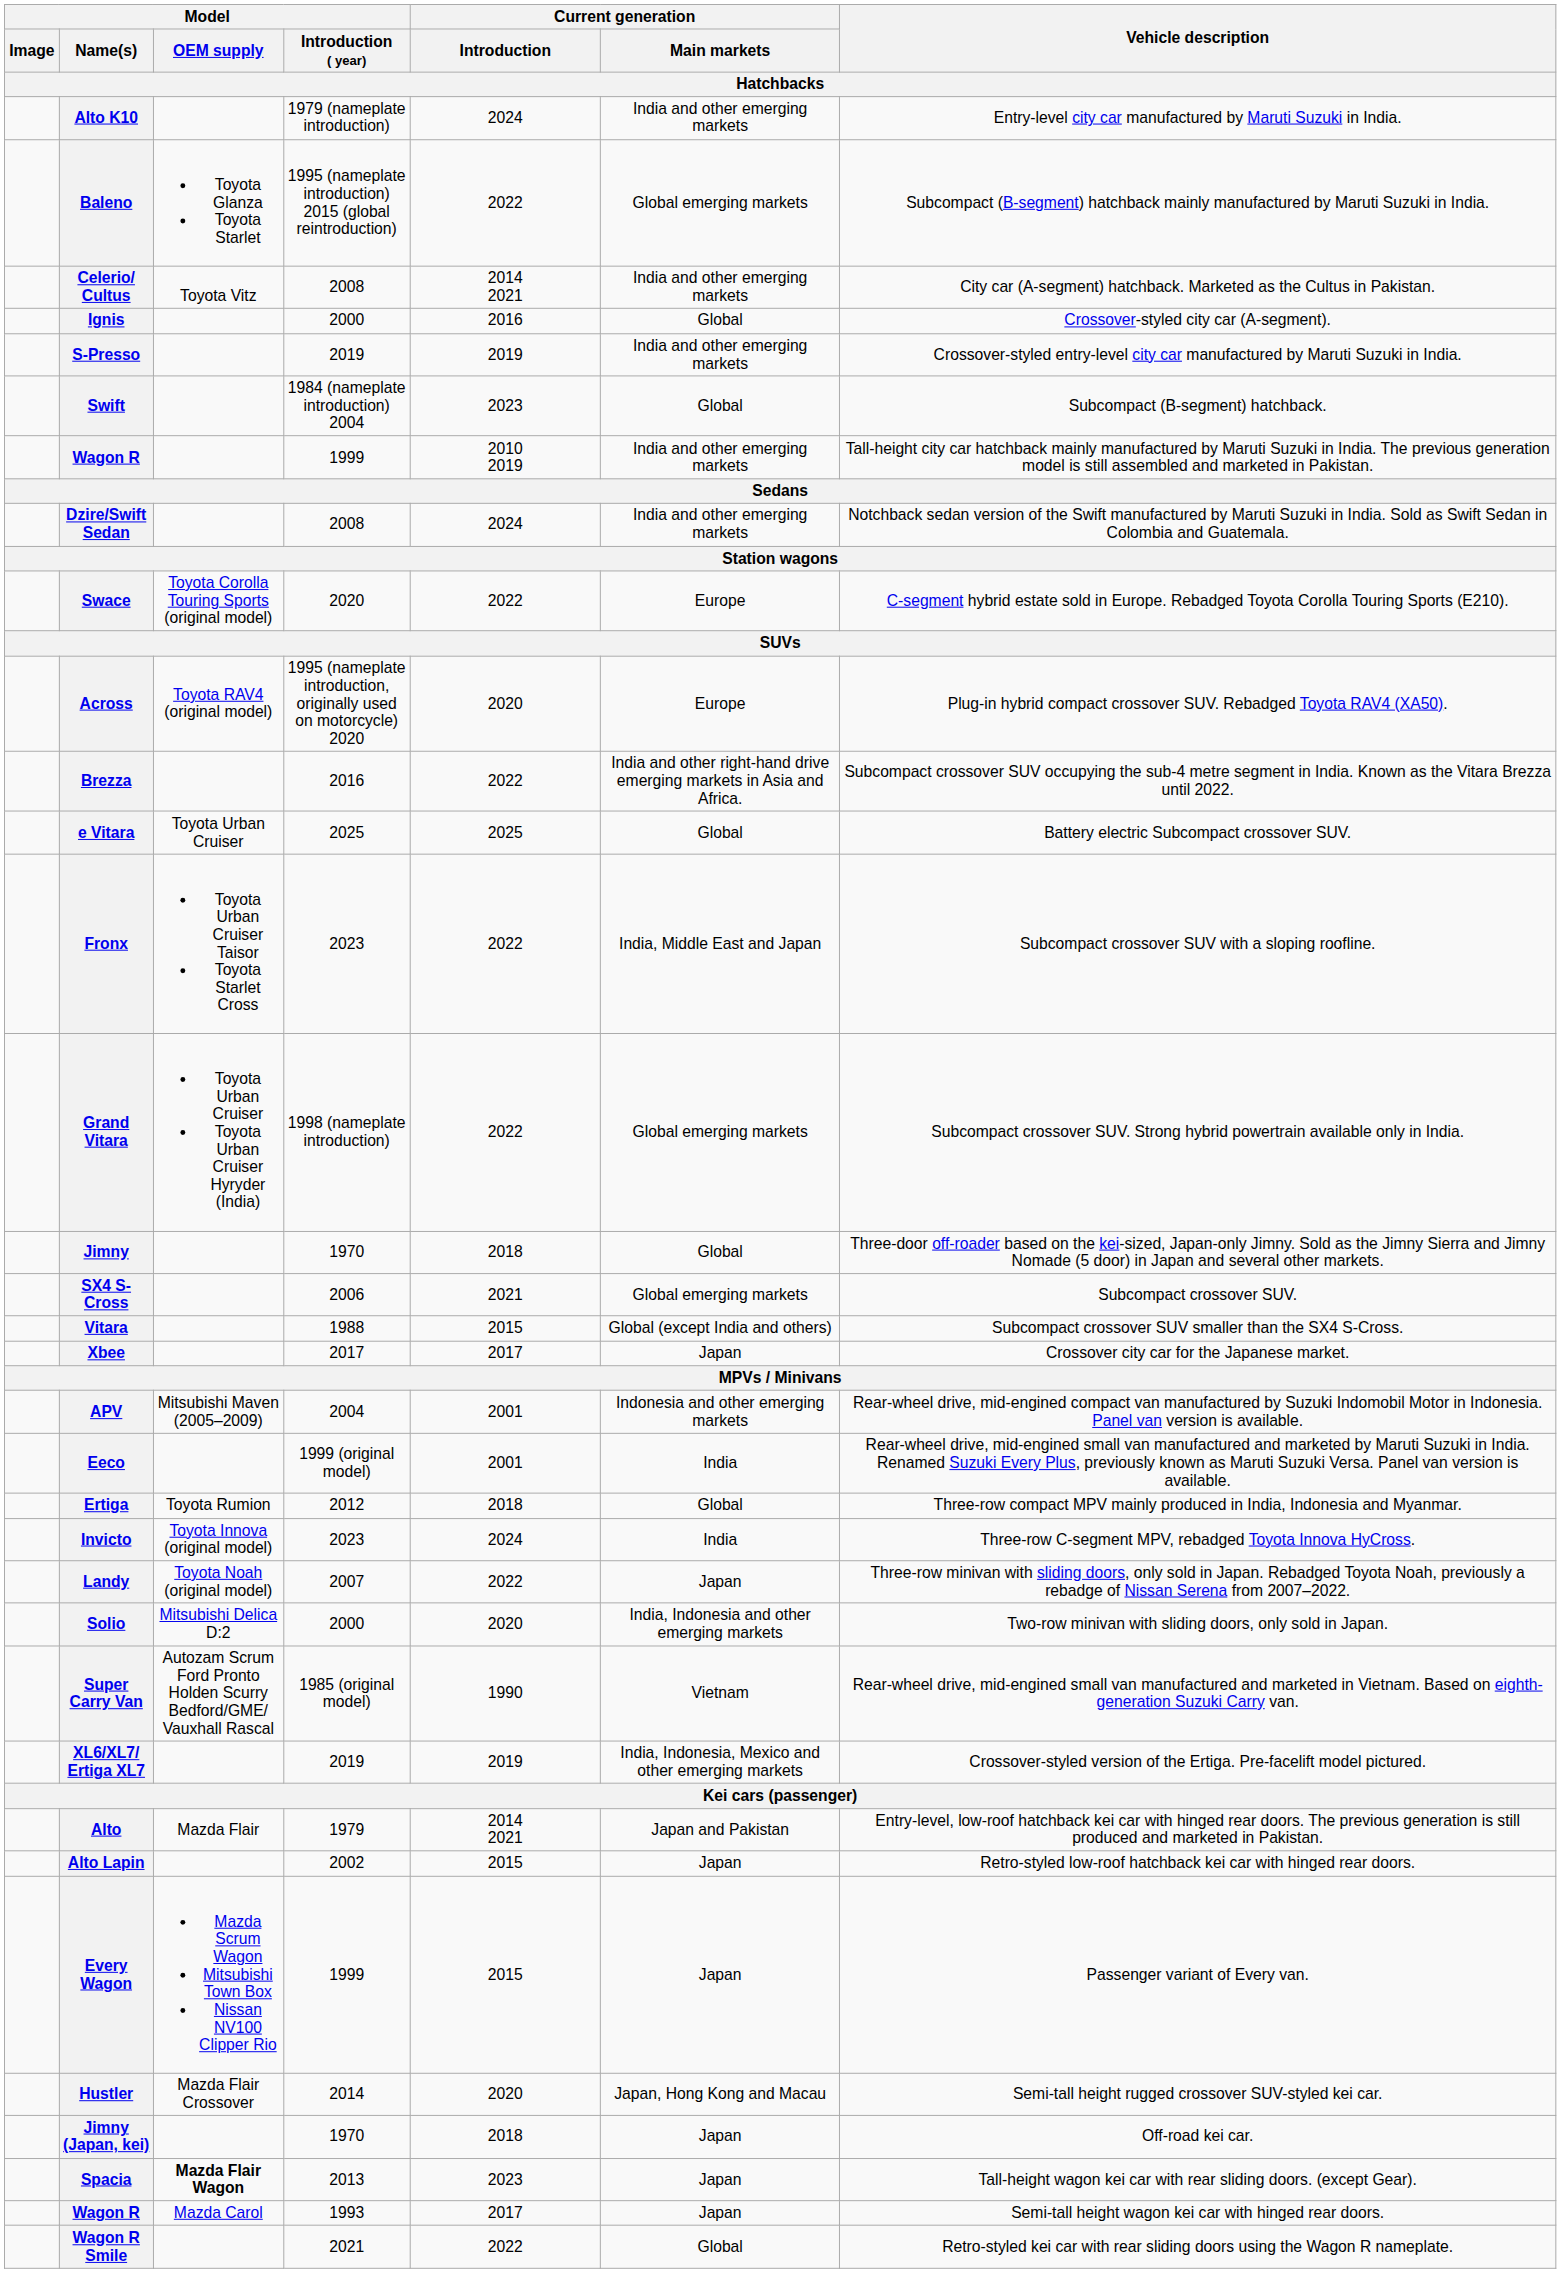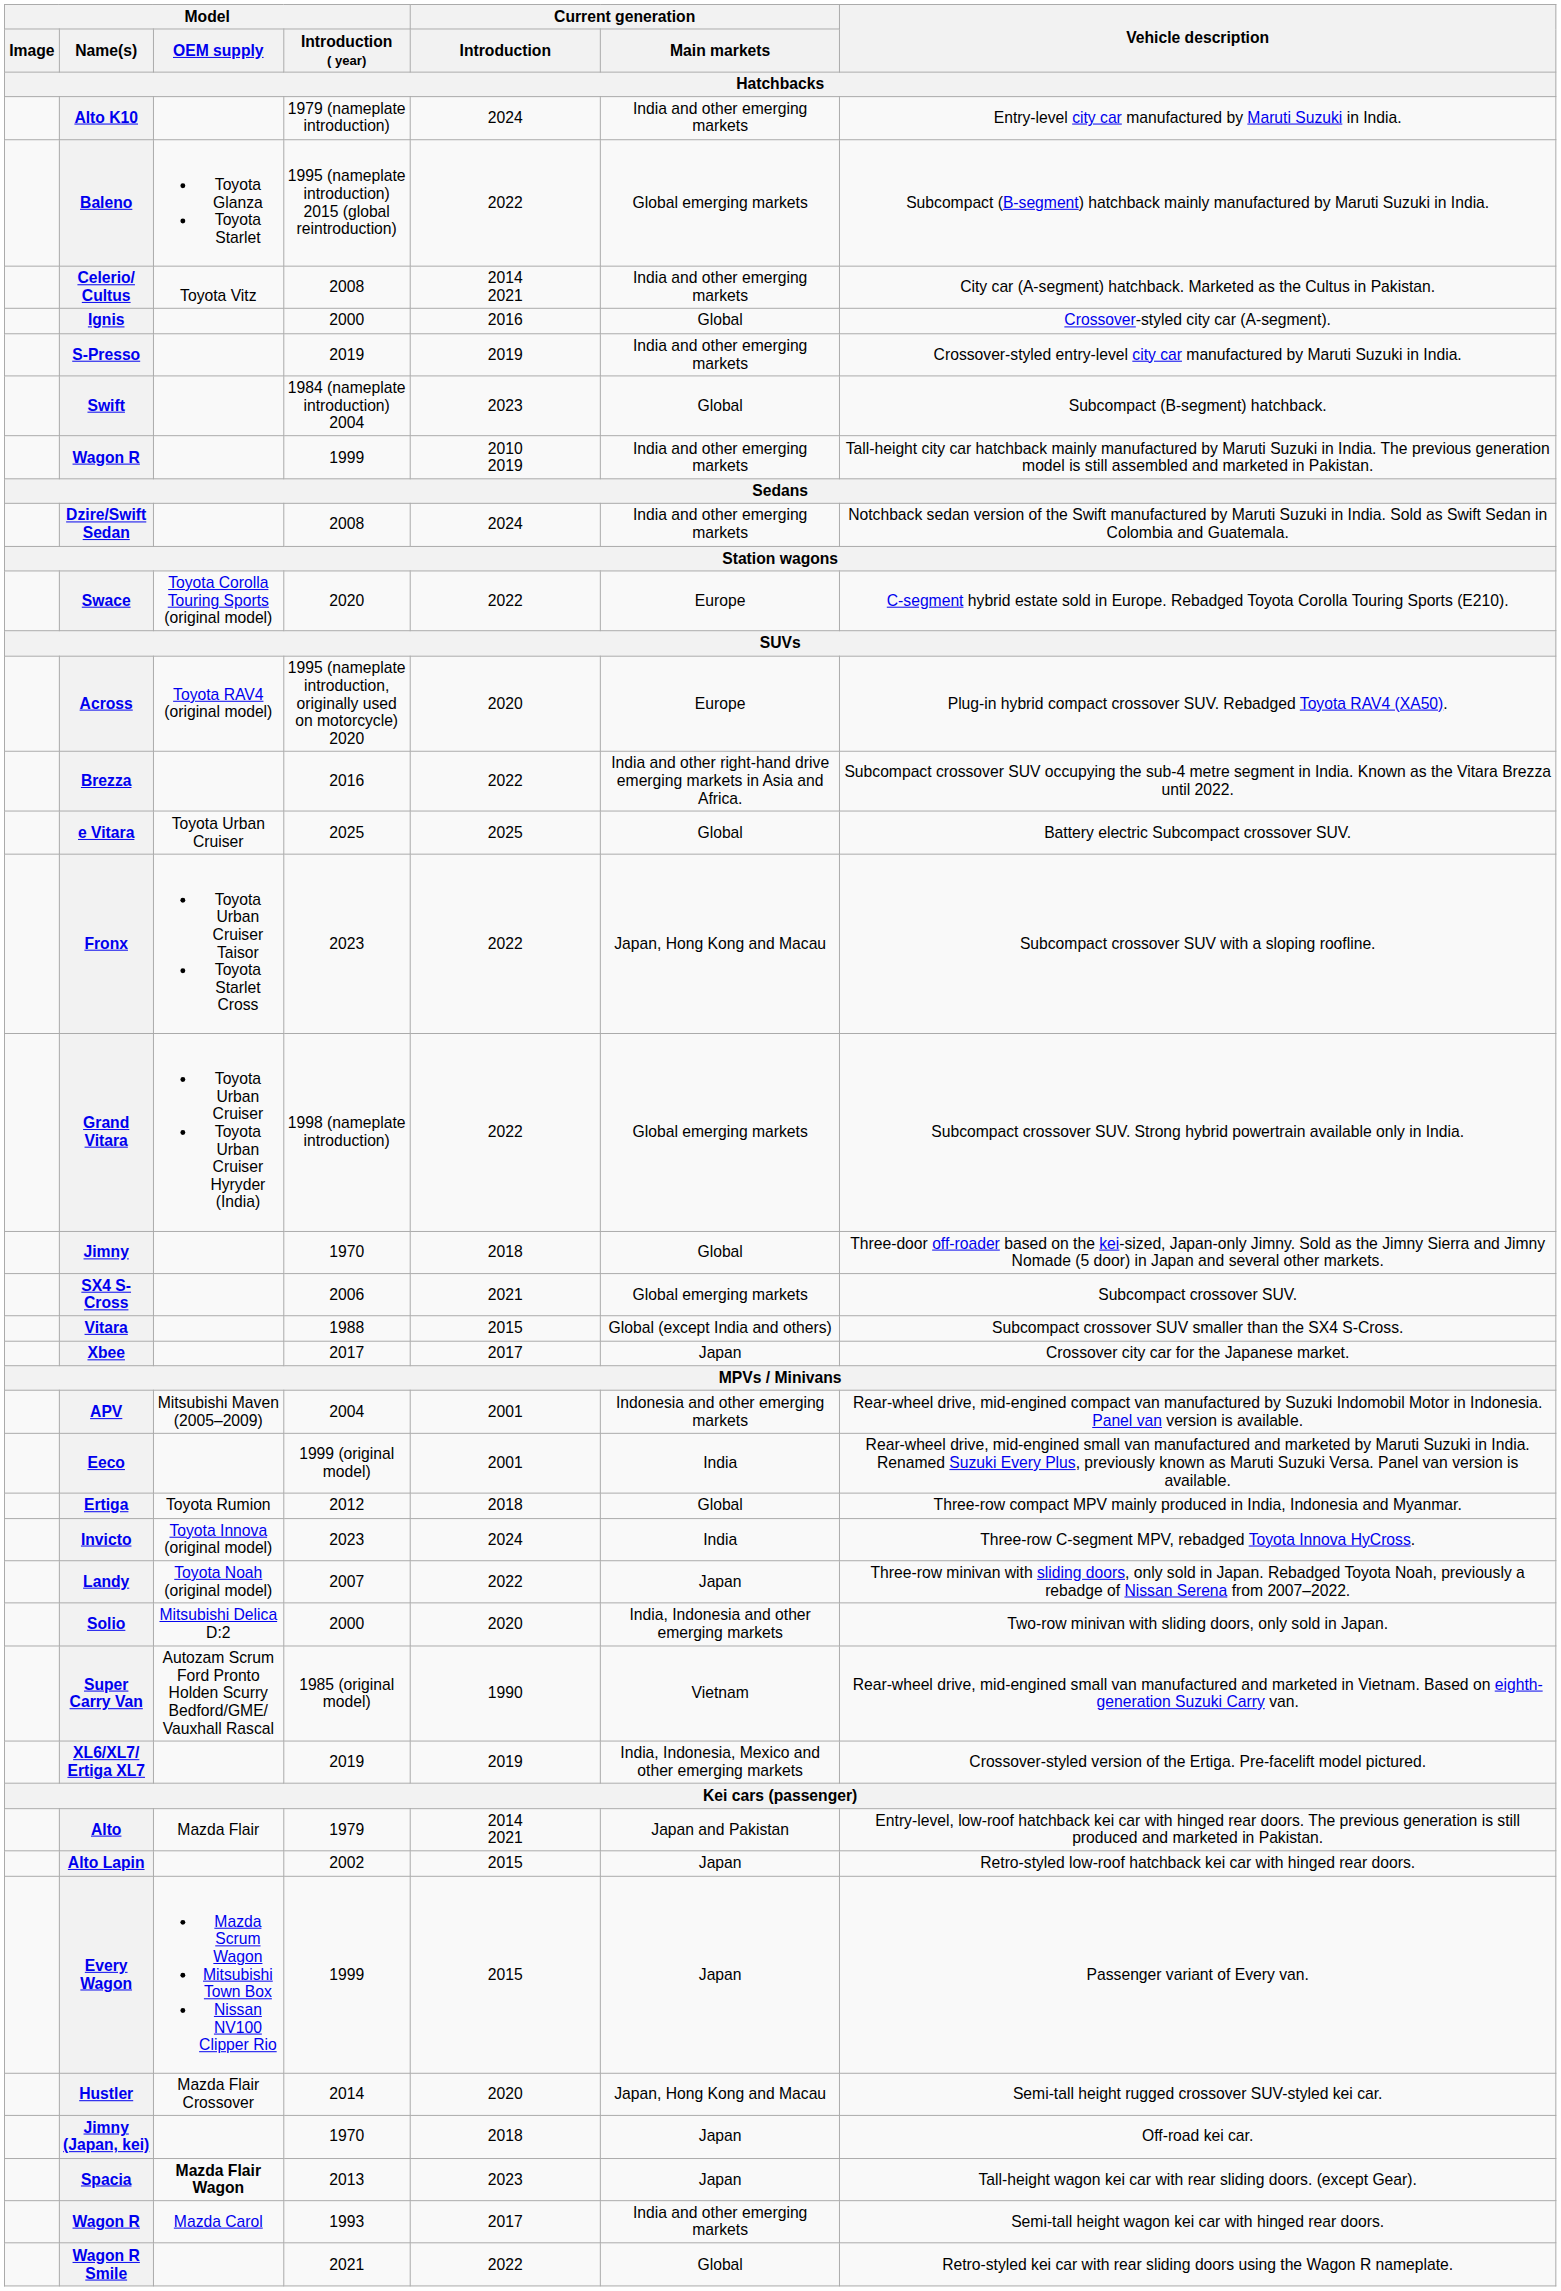Fronx | Current generation / Main markets: India, Middle East and Japan -> Japan, Hong Kong and Macau
Wagon R / 1993 | Current generation / Main markets: Japan -> India and other emerging markets
